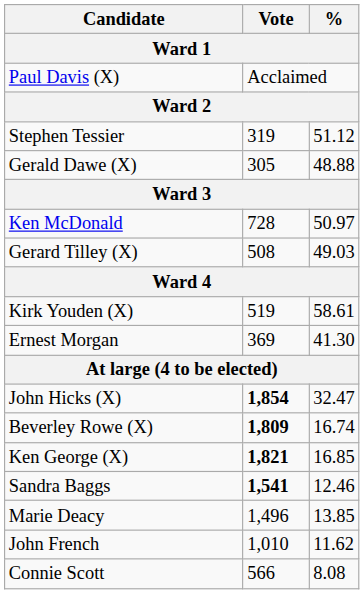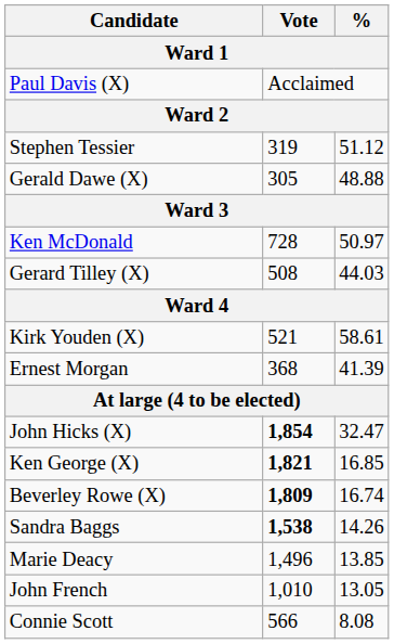Gerard Tilley (X) | %: 49.03 -> 44.03
Kirk Youden (X) | Vote: 519 -> 521
Ernest Morgan | Vote: 369 -> 368
Ernest Morgan | %: 41.30 -> 41.39
rows swapped: Ken George (X) <-> Beverley Rowe (X)
Sandra Baggs | Vote: 1,541 -> 1,538
Sandra Baggs | %: 12.46 -> 14.26
John French | %: 11.62 -> 13.05
